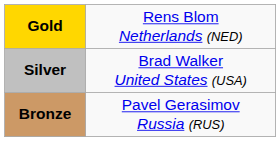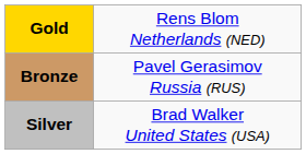rows swapped: Silver <-> Bronze
